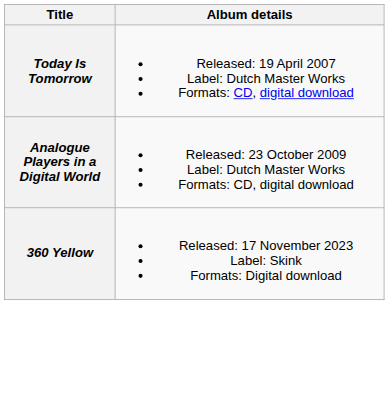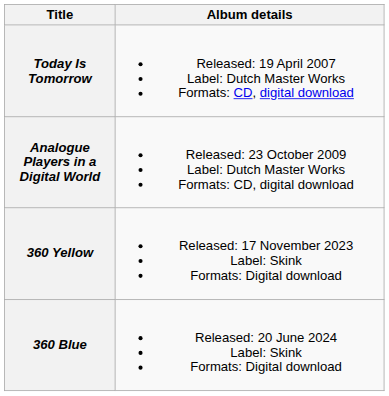+ row: 360 Blue | Released: 20 June 2024 Label: Skink Formats: Digital download
